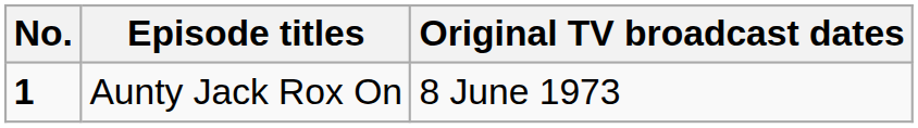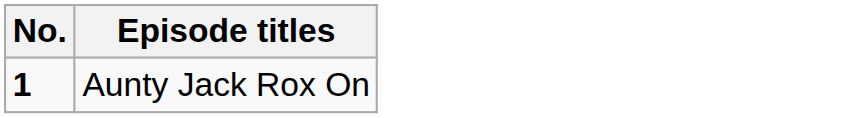- column: Original TV broadcast dates | 8 June 1973
